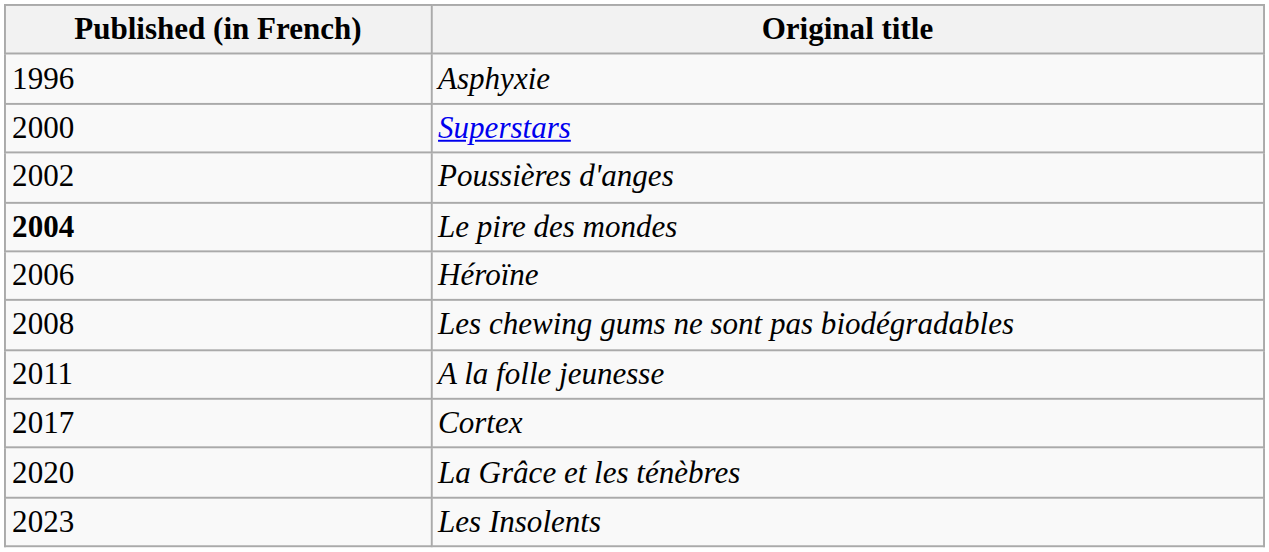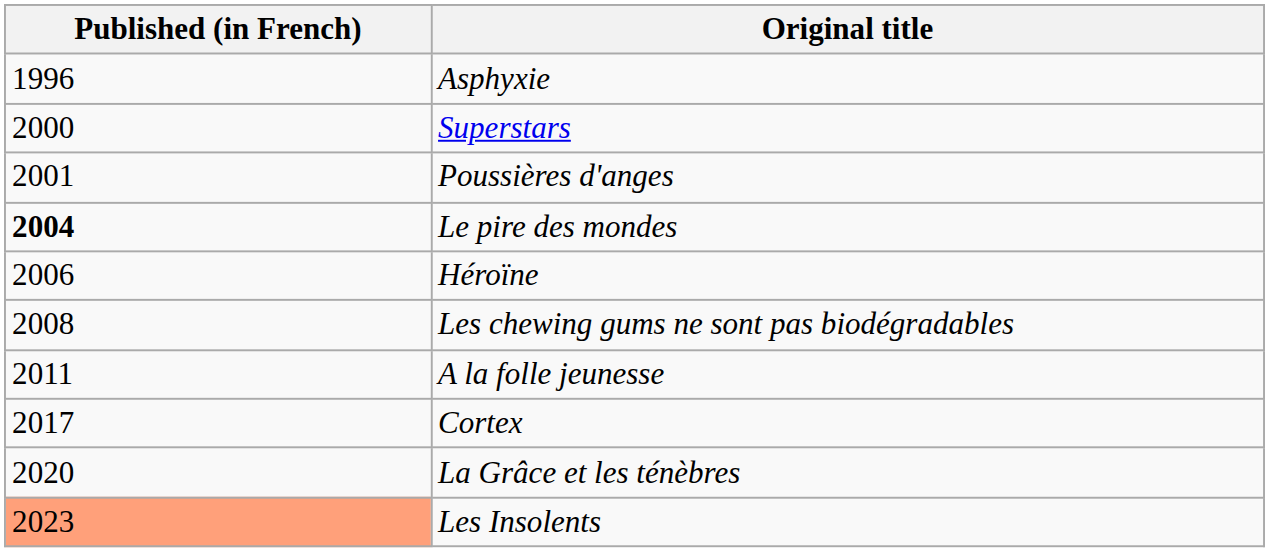Poussières d'anges | Published (in French): 2002 -> 2001
Les Insolents | Published (in French): no background -> lightsalmon background
